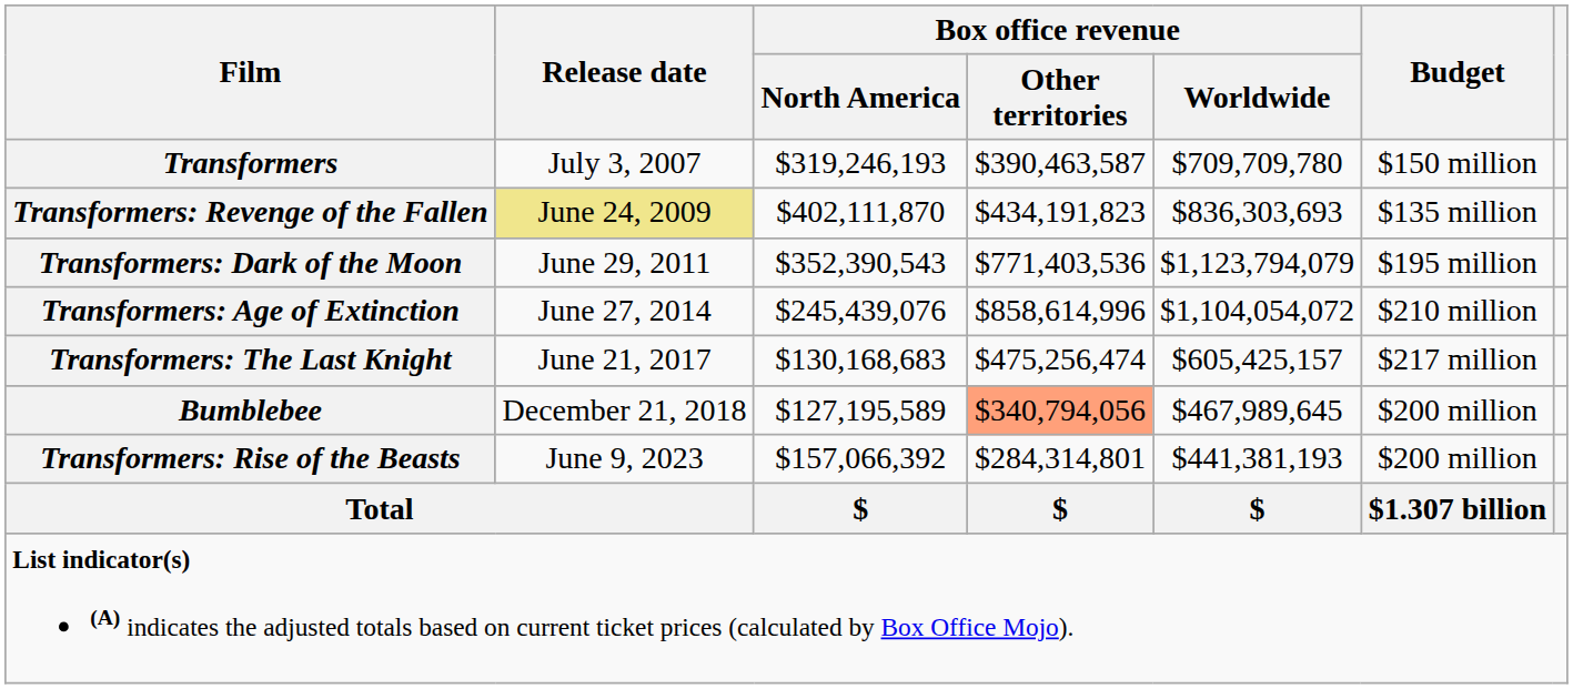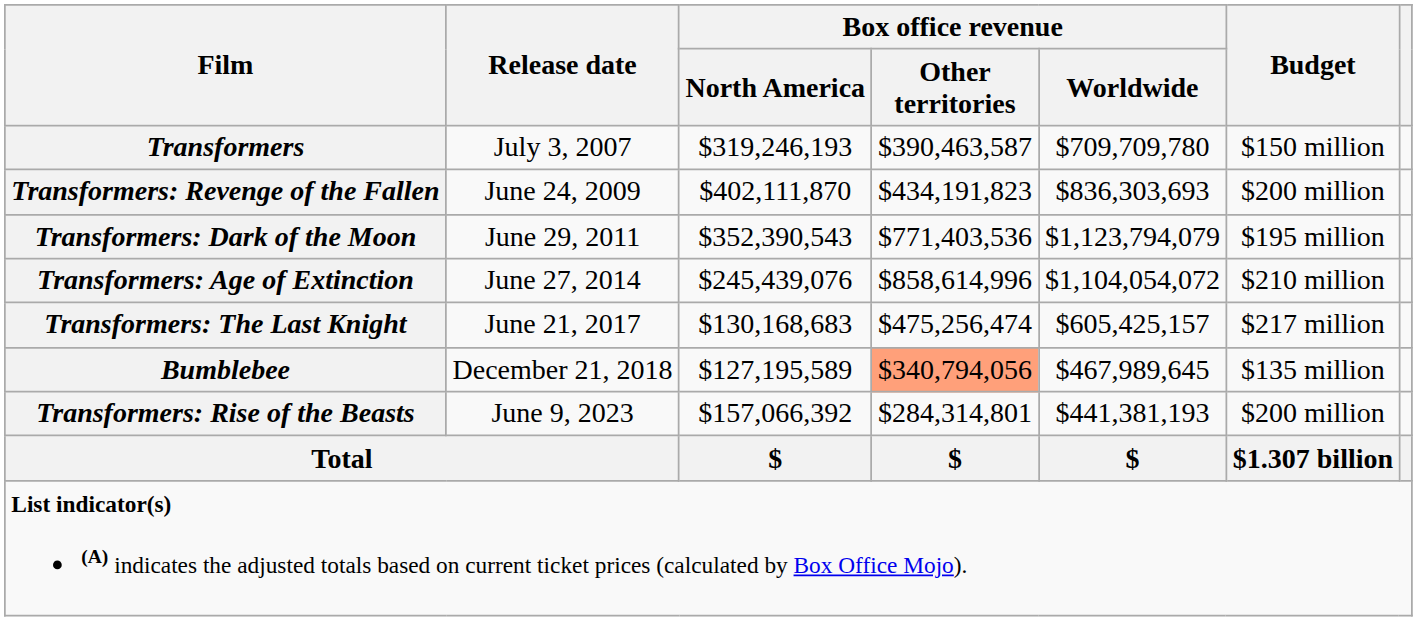Transformers: Revenge of the Fallen | Release date: khaki background -> no background
Transformers: Revenge of the Fallen | Budget: $135 million -> $200 million
Bumblebee | Budget: $200 million -> $135 million
